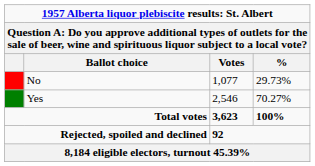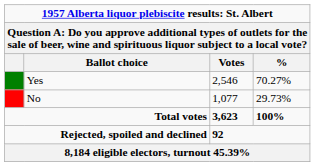rows swapped: Yes <-> No
